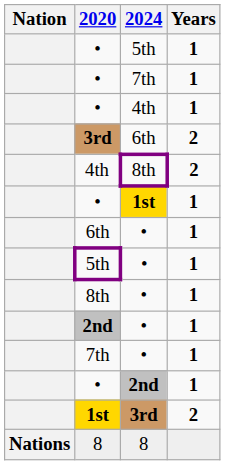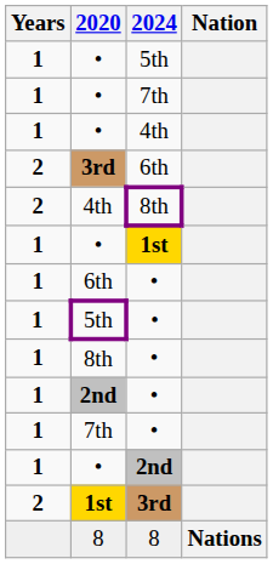columns swapped: Nation <-> Years
